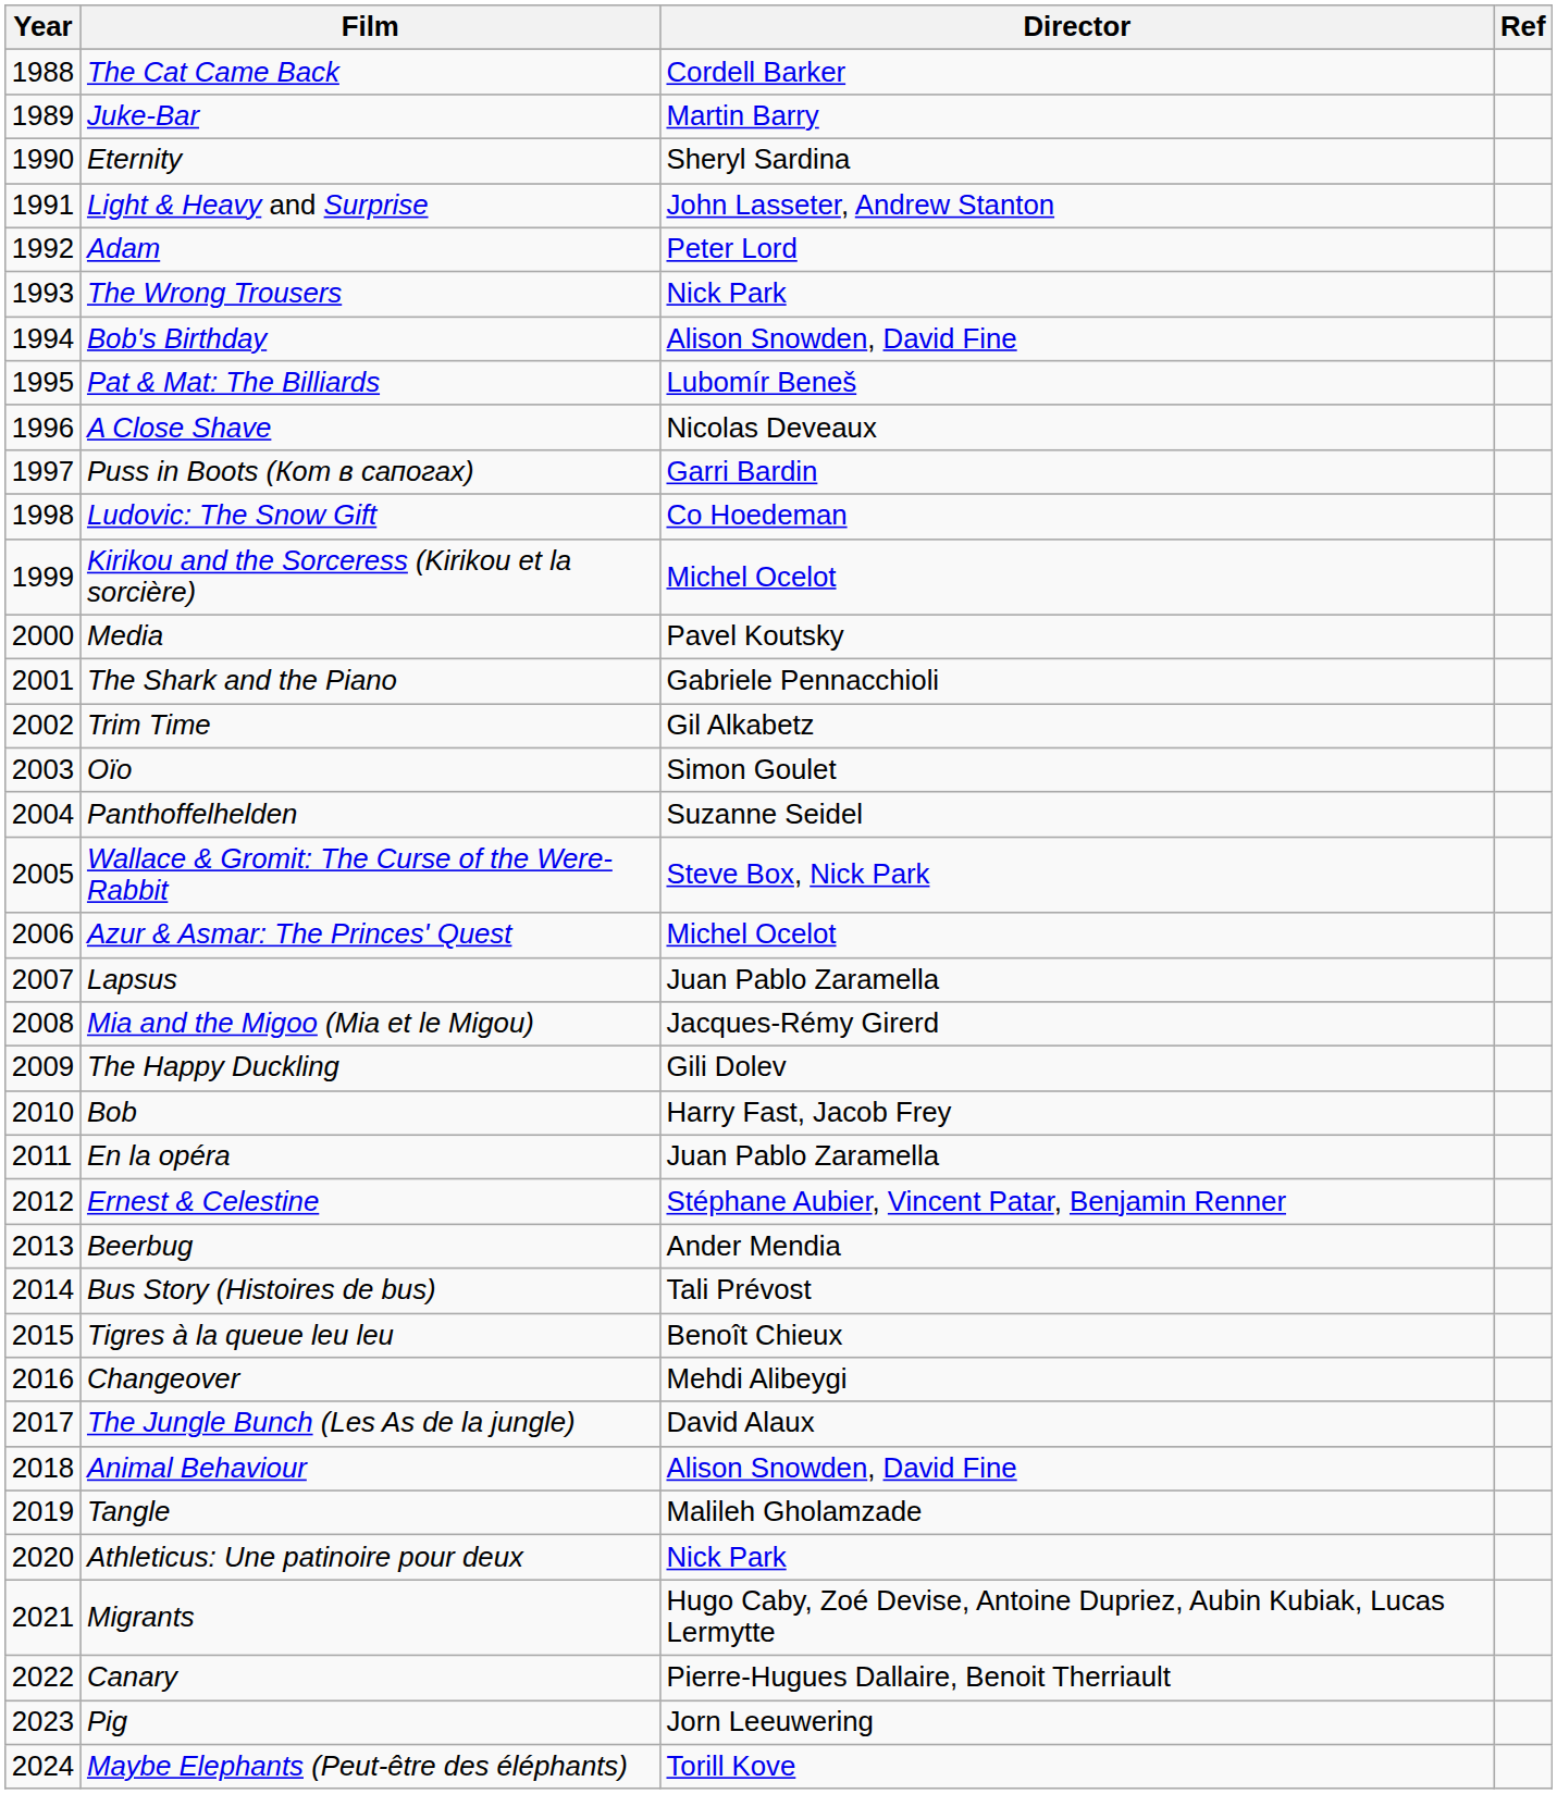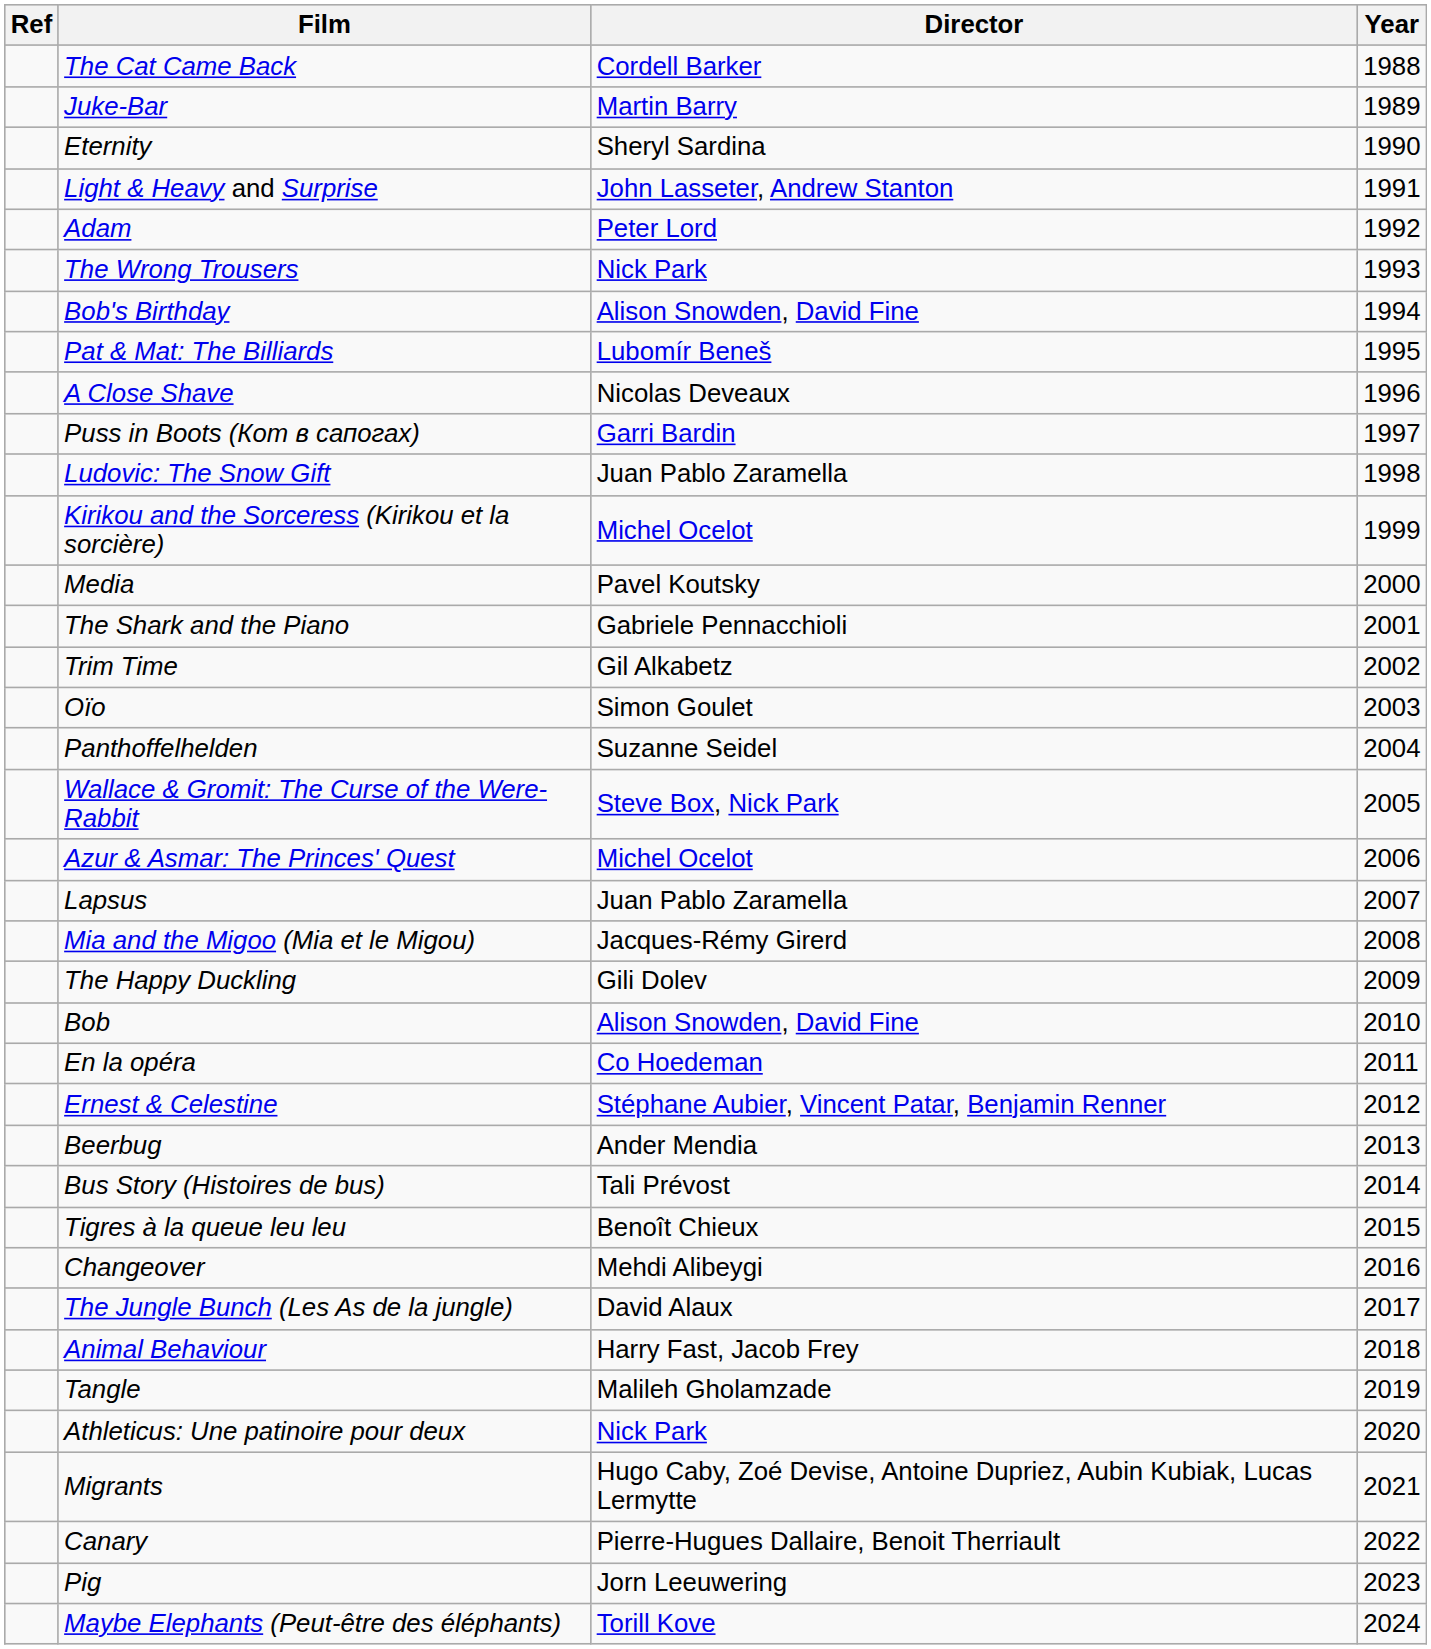columns swapped: Year <-> Ref
Ludovic: The Snow Gift | Director: Co Hoedeman -> Juan Pablo Zaramella
Bob | Director: Harry Fast, Jacob Frey -> Alison Snowden, David Fine
En la opéra | Director: Juan Pablo Zaramella -> Co Hoedeman
Animal Behaviour | Director: Alison Snowden, David Fine -> Harry Fast, Jacob Frey
